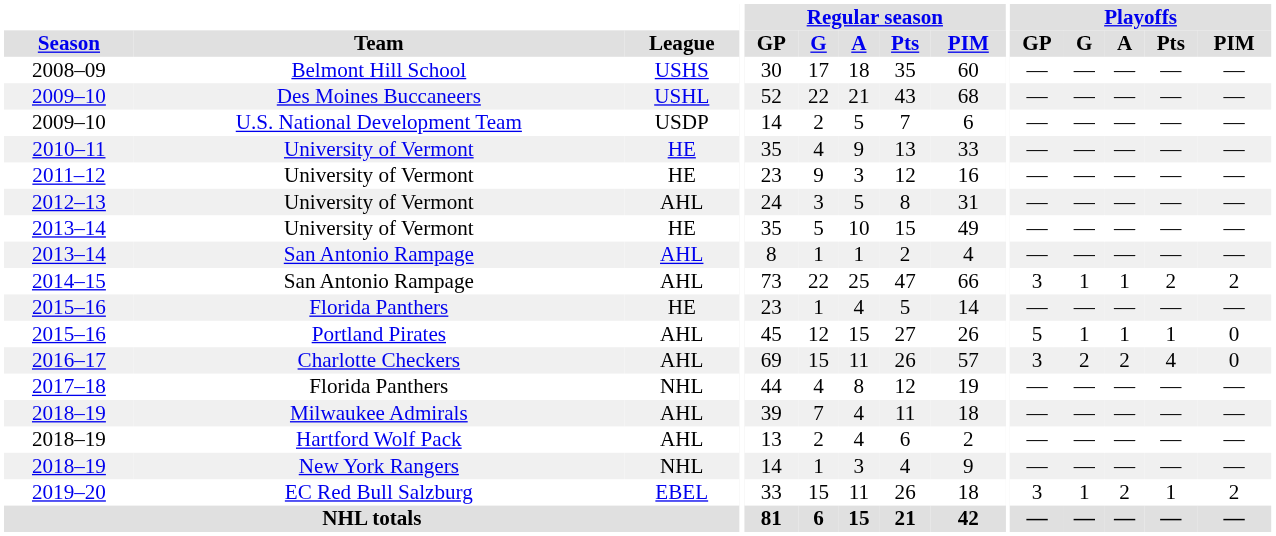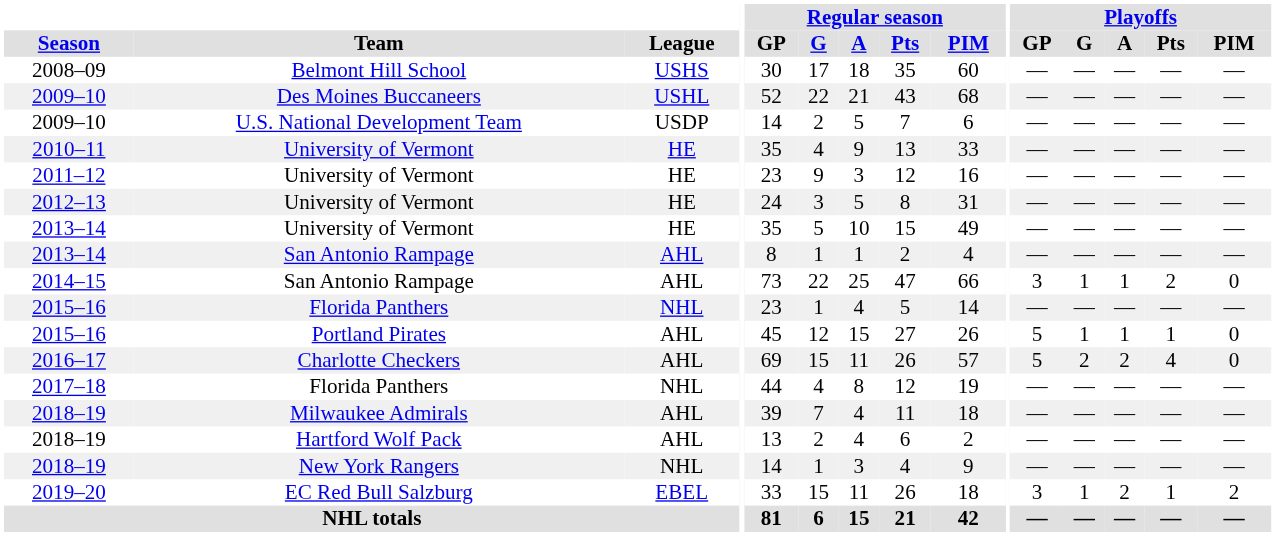2012–13 | League: AHL -> HE
2014–15 | Playoffs / PIM: 2 -> 0
2015–16 / Florida Panthers | League: HE -> NHL
2016–17 | Playoffs / GP: 3 -> 5
